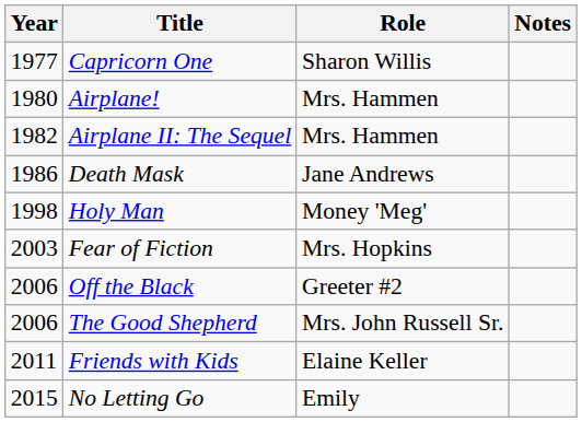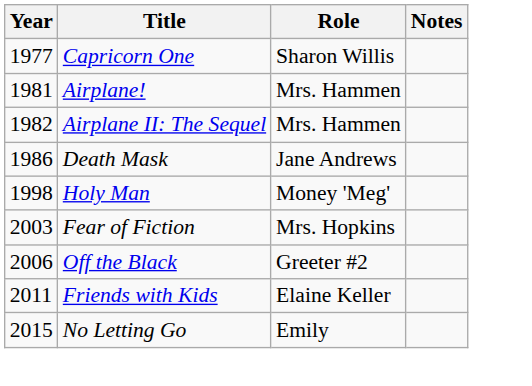Airplane! | Year: 1980 -> 1981
- row: 2006 | The Good Shepherd | Mrs. John Russell Sr.
